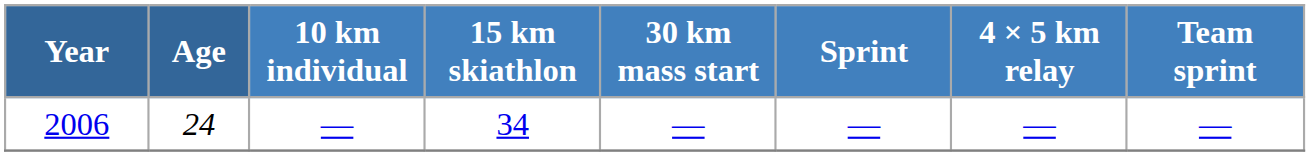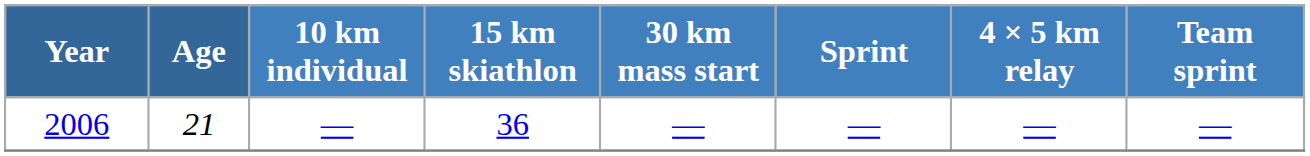2006 | Age: 24 -> 21
2006 | 15 km skiathlon: 34 -> 36
